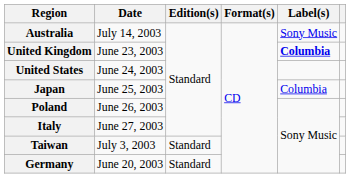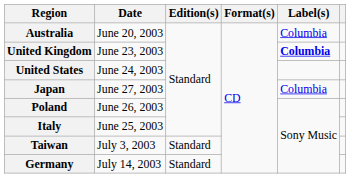Australia | Date: July 14, 2003 -> June 20, 2003
Australia | Label(s): Sony Music -> Columbia
Japan | Date: June 25, 2003 -> June 27, 2003
Italy | Date: June 27, 2003 -> June 25, 2003
Germany | Date: June 20, 2003 -> July 14, 2003
